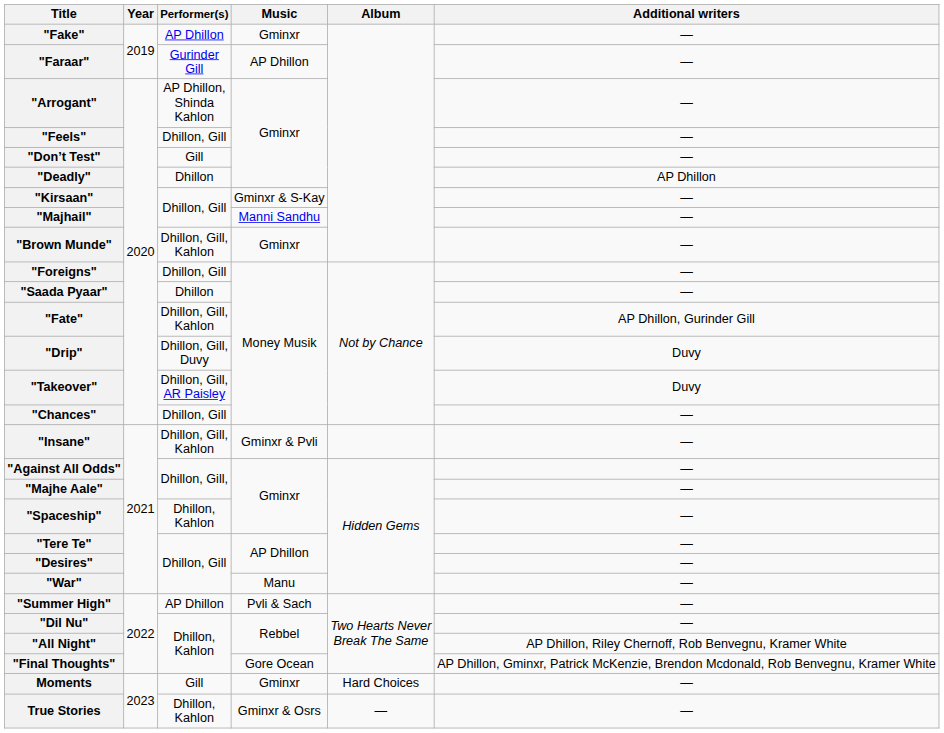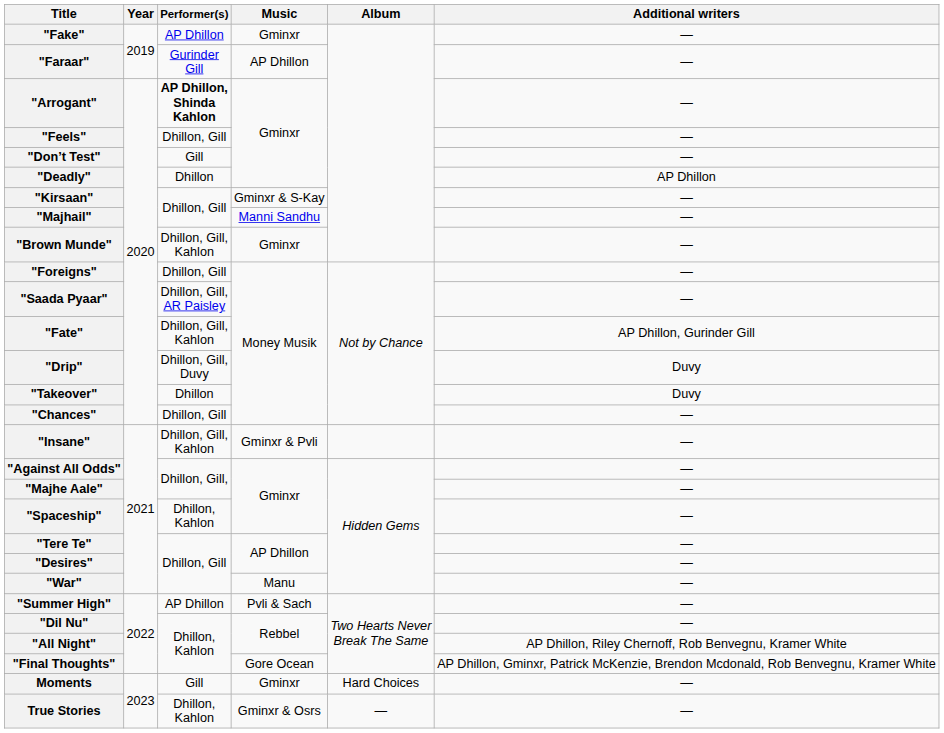"Arrogant" | Performer(s): normal -> bold
"Saada Pyaar" | Performer(s): Dhillon -> Dhillon, Gill, AR Paisley
"Takeover" | Performer(s): Dhillon, Gill, AR Paisley -> Dhillon
